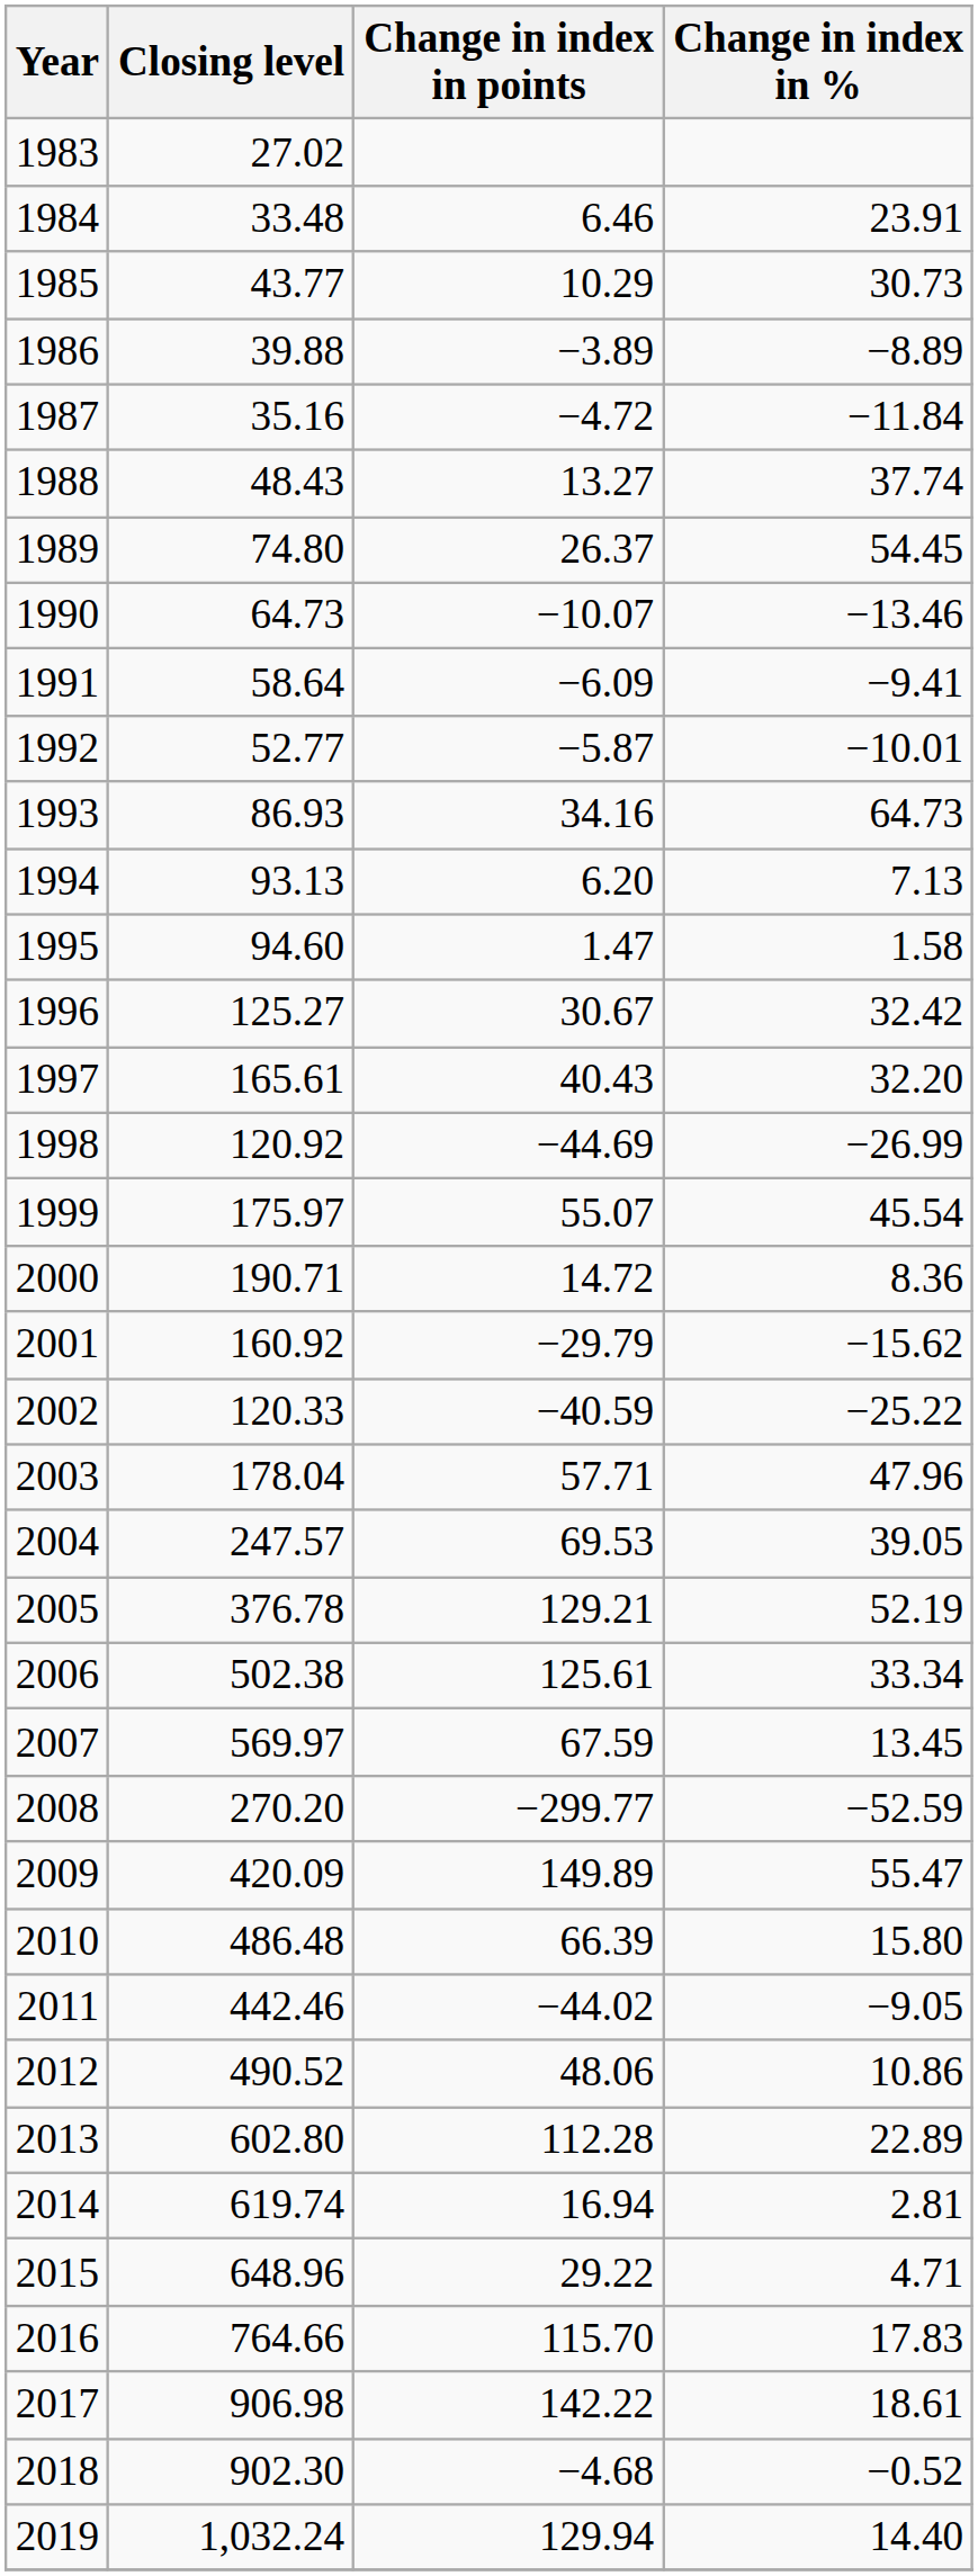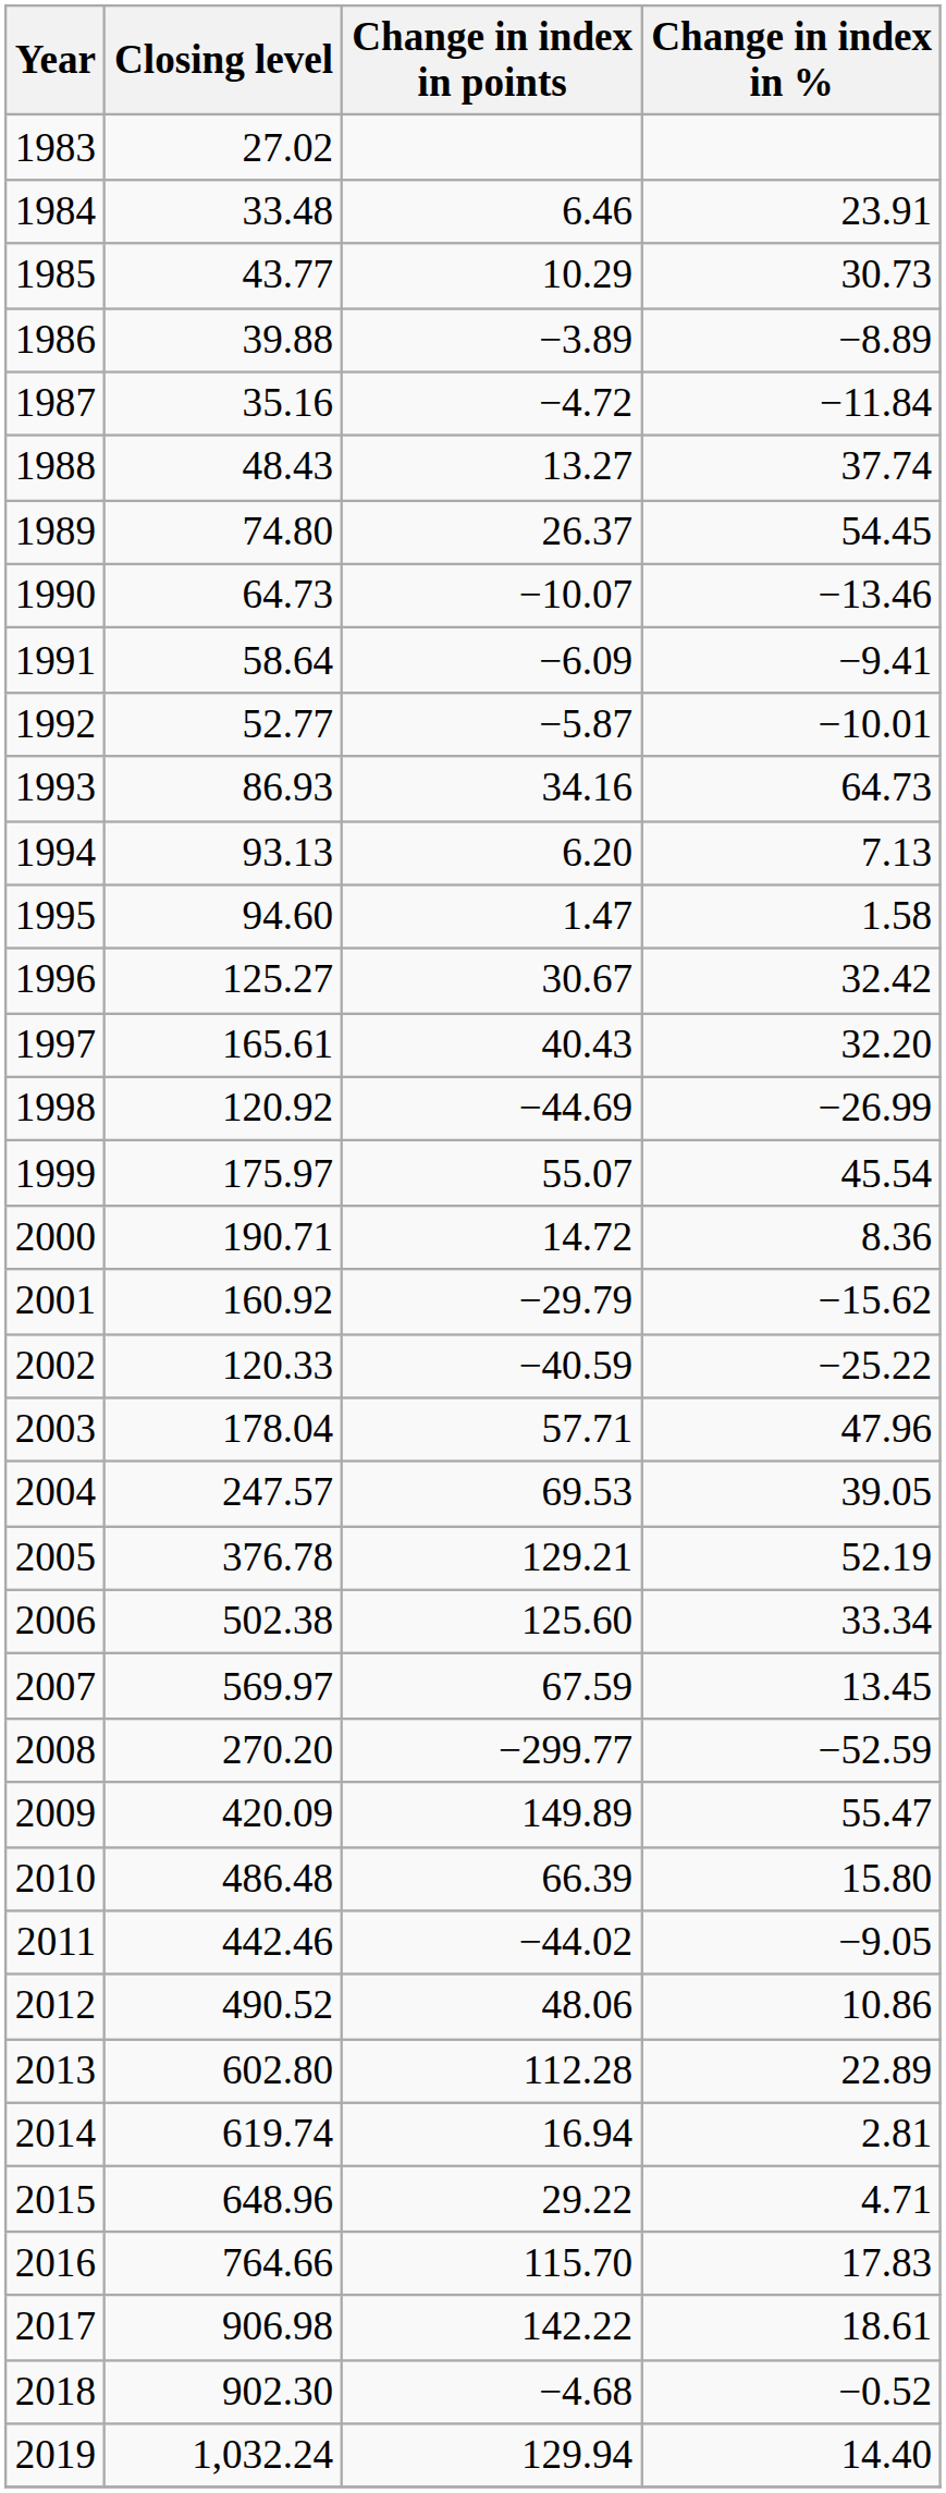2006 | Change in index in points: 125.61 -> 125.60
